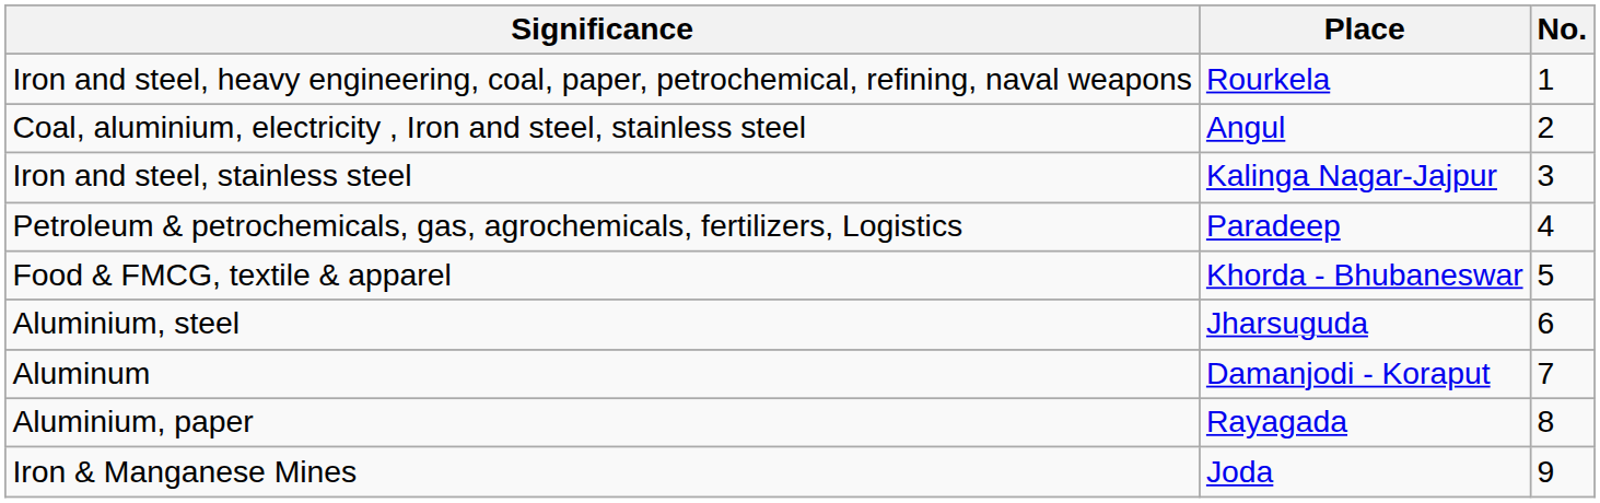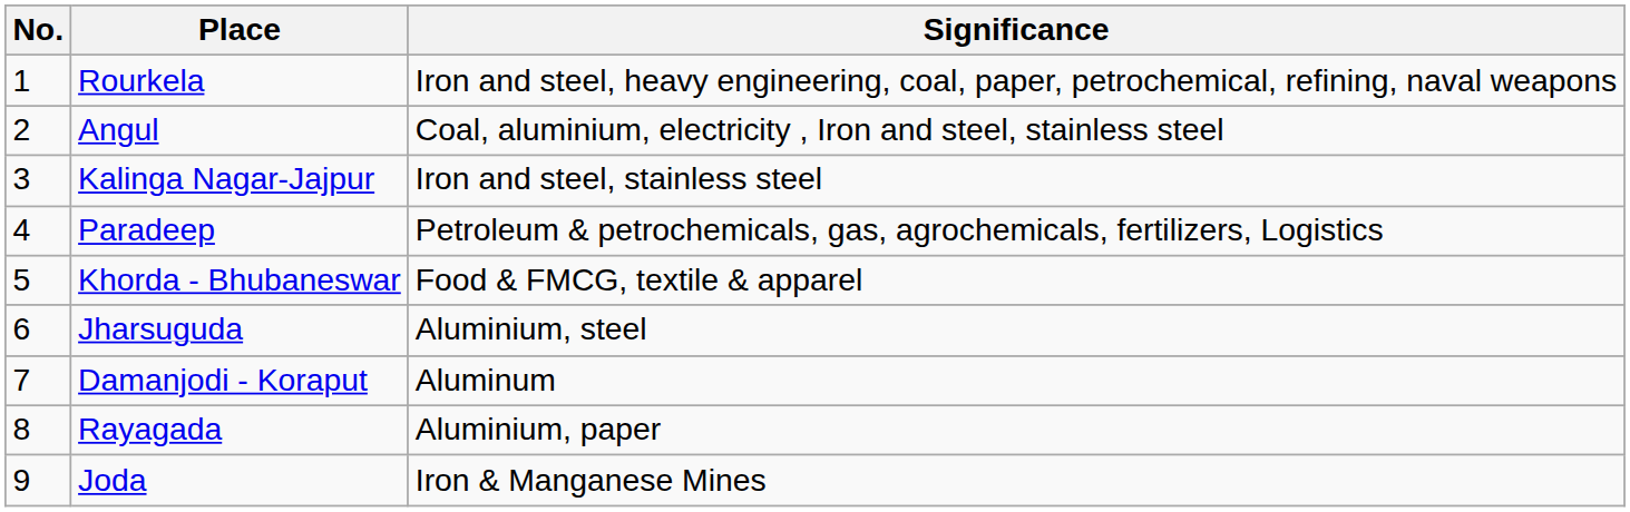columns swapped: No. <-> Significance
